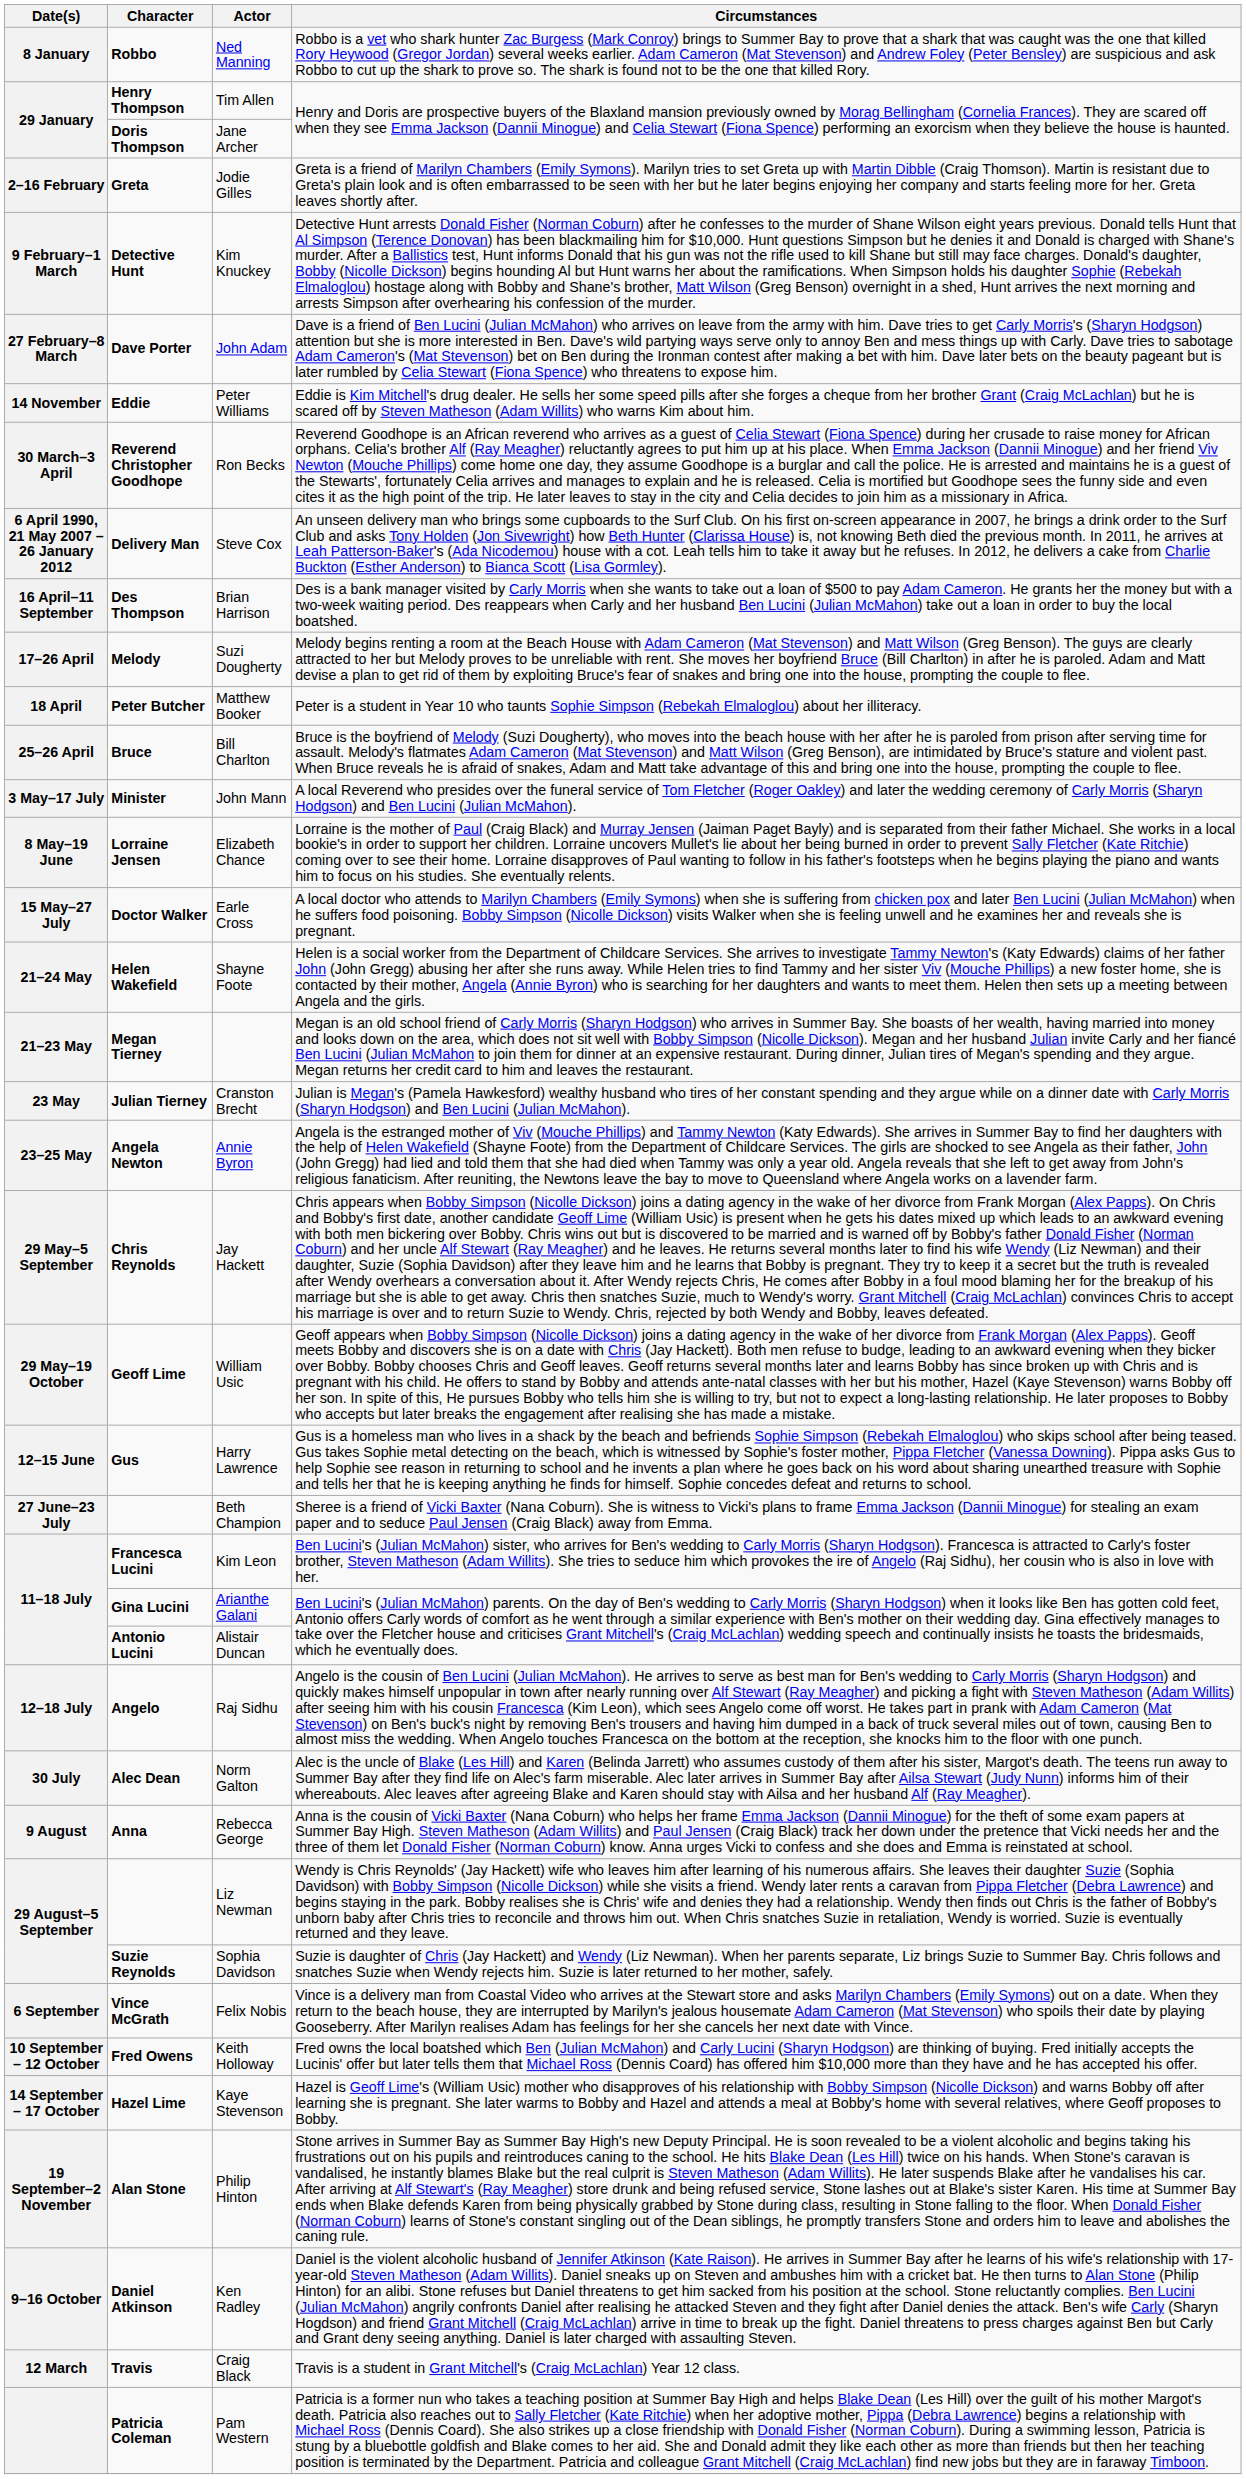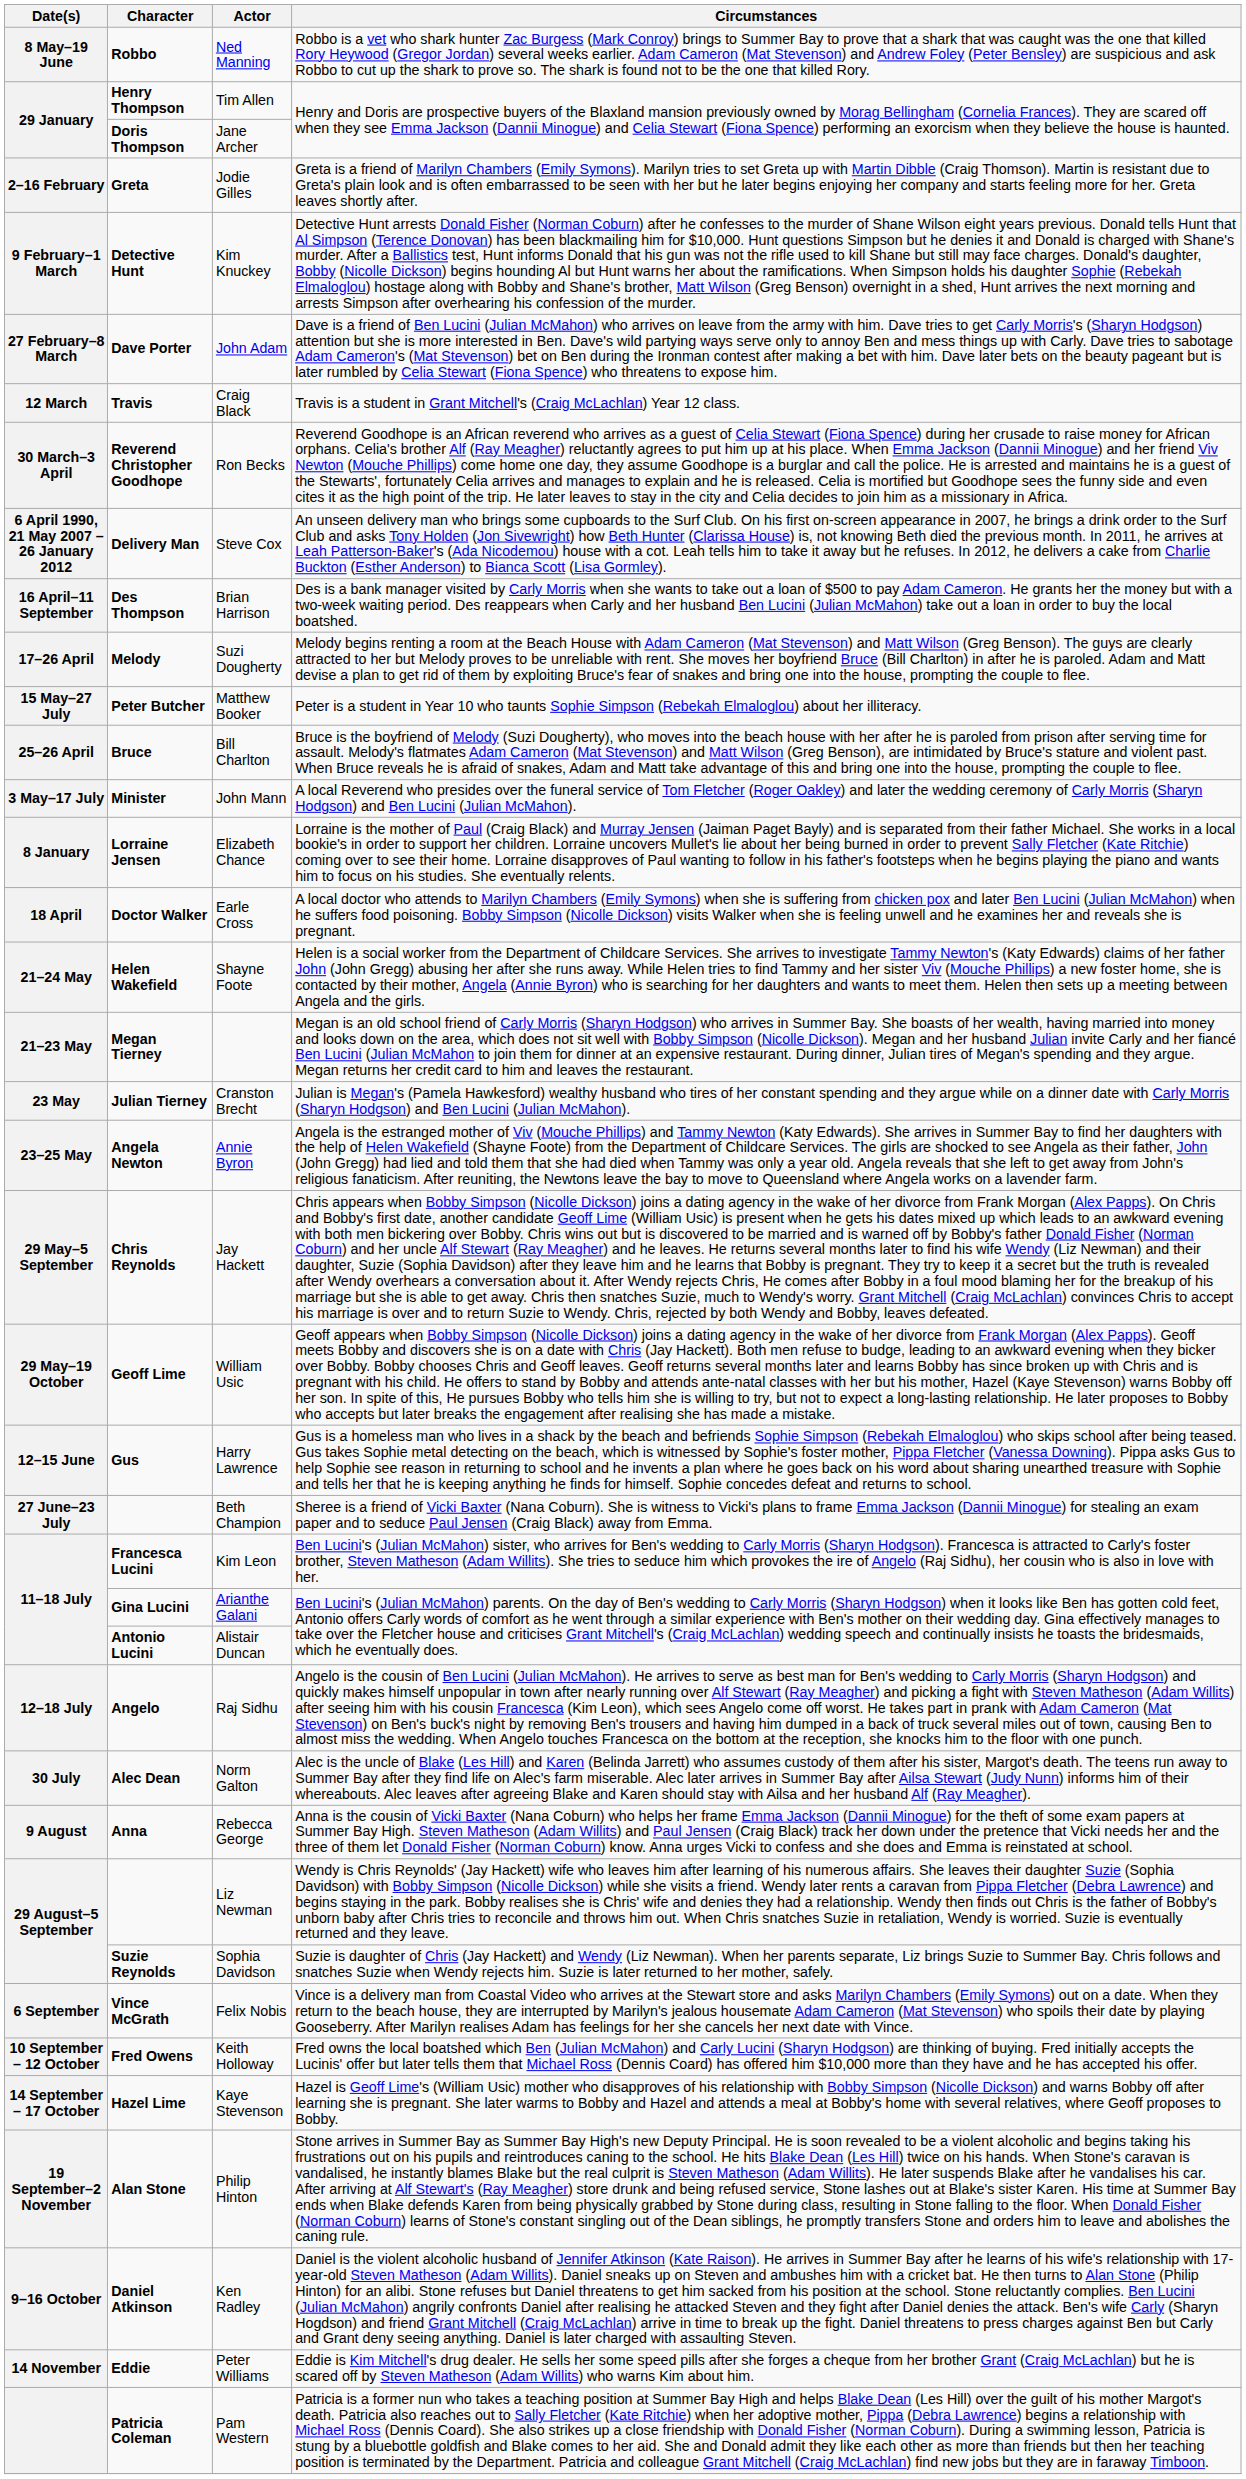Ned Manning | Date(s): 8 January -> 8 May–19 June
rows swapped: Craig Black <-> Peter Williams
Matthew Booker | Date(s): 18 April -> 15 May–27 July
Elizabeth Chance | Date(s): 8 May–19 June -> 8 January
Earle Cross | Date(s): 15 May–27 July -> 18 April
